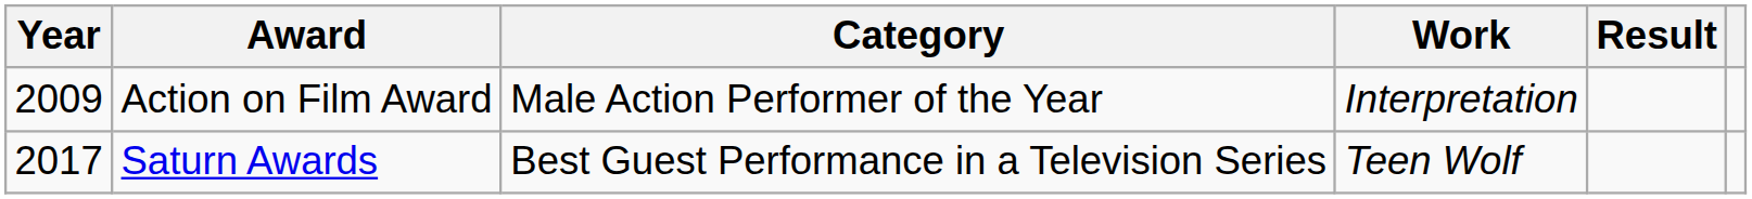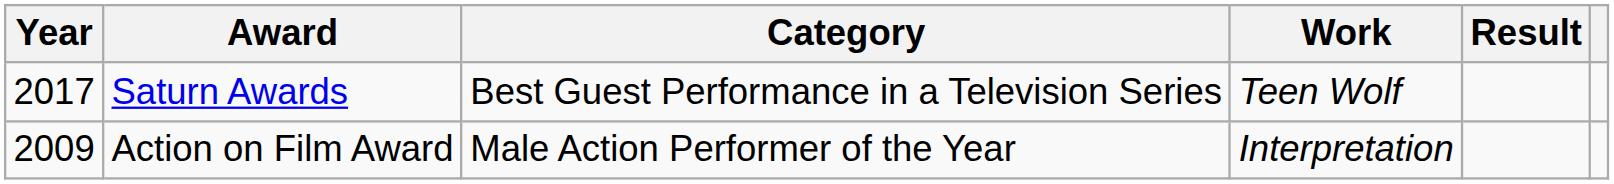rows swapped: Action on Film Award <-> Saturn Awards
